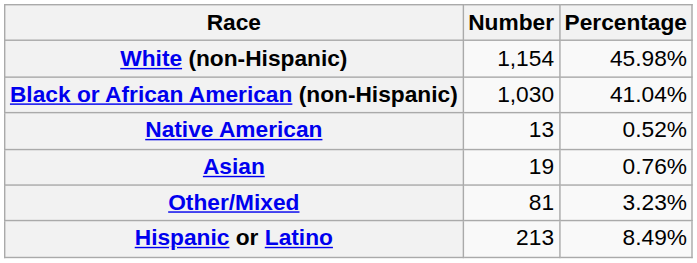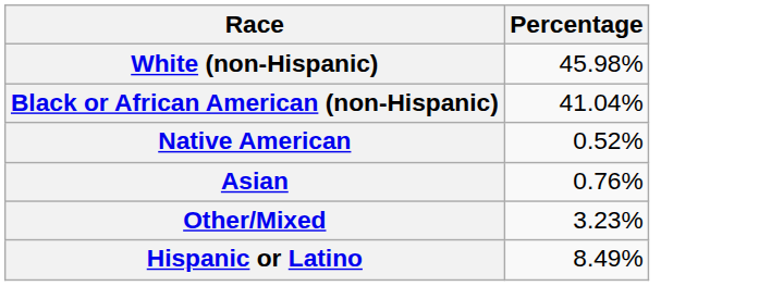- column: Number | 1,154 | 1,030 | 13 | 19 | 81 | 213
